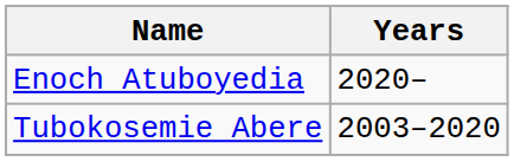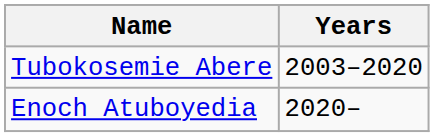rows swapped: Tubokosemie Abere <-> Enoch Atuboyedia
